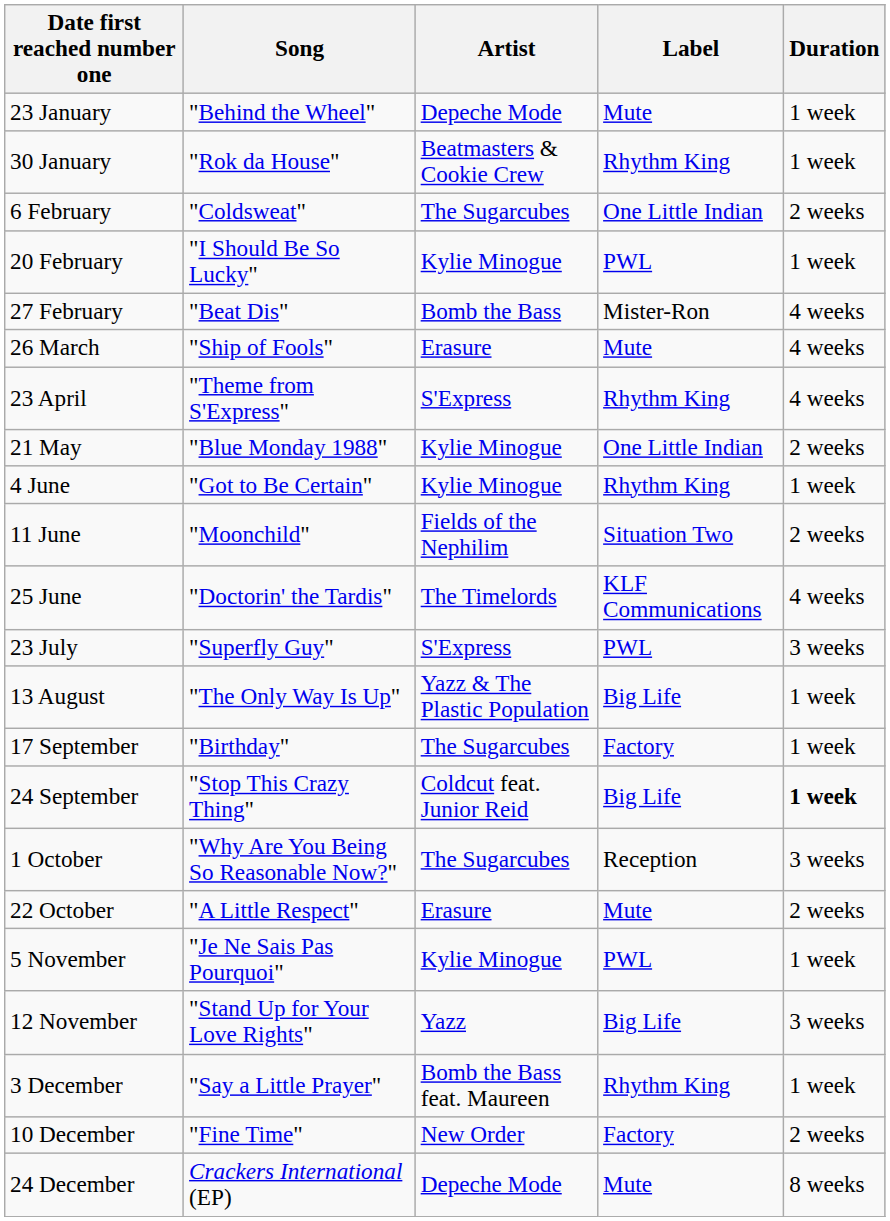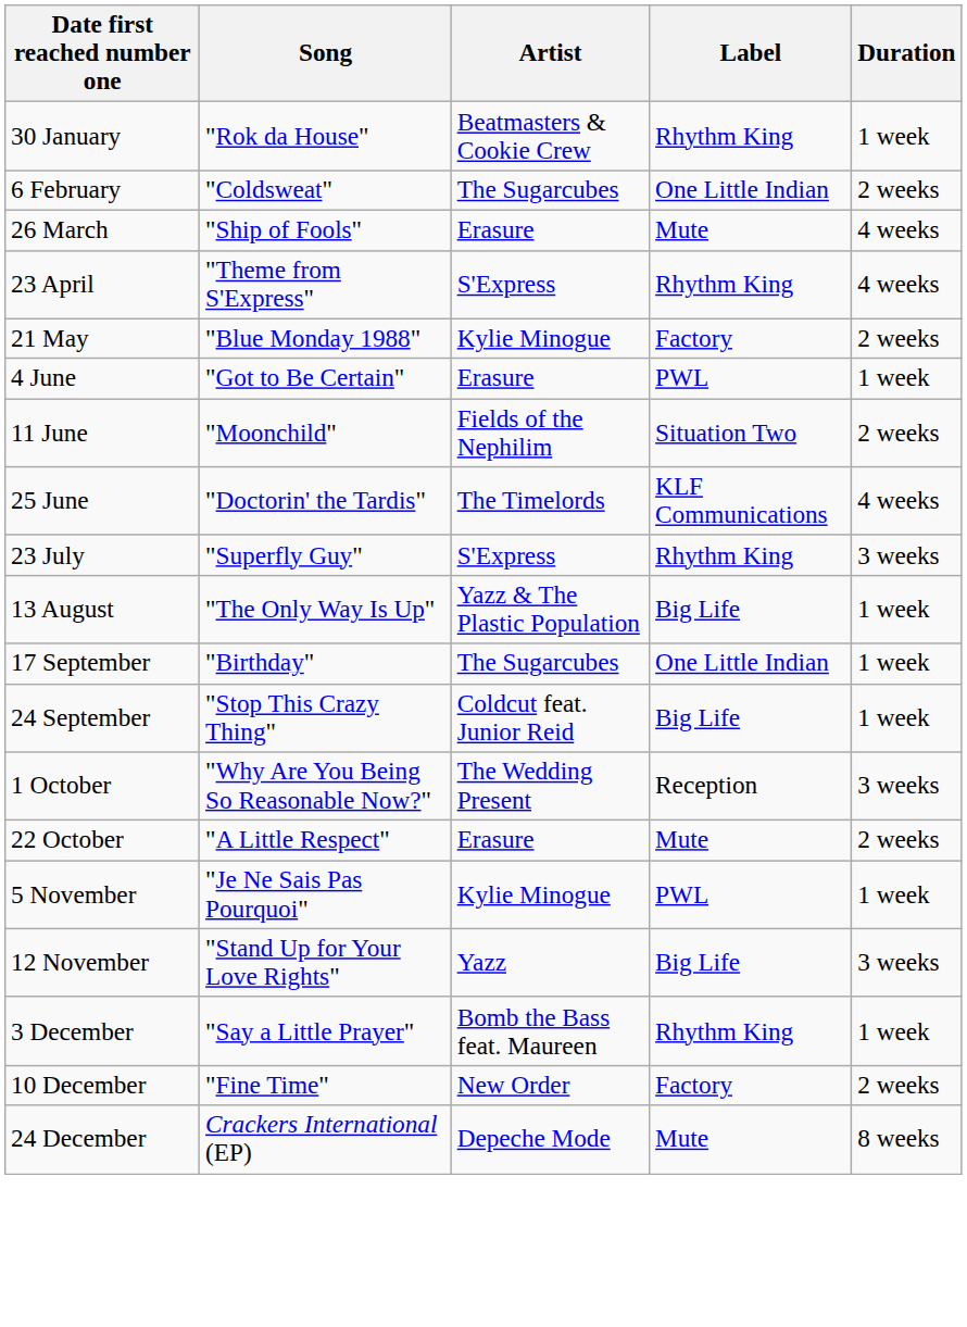- row: 23 January | "Behind the Wheel" | Depeche Mode | Mute | 1 week
- row: 20 February | "I Should Be So Lucky" | Kylie Minogue | PWL | 1 week
- row: 27 February | "Beat Dis" | Bomb the Bass | Mister-Ron | 4 weeks
21 May | Label: One Little Indian -> Factory
4 June | Artist: Kylie Minogue -> Erasure
4 June | Label: Rhythm King -> PWL
23 July | Label: PWL -> Rhythm King
17 September | Label: Factory -> One Little Indian
24 September | Duration: bold -> normal
1 October | Artist: The Sugarcubes -> The Wedding Present
